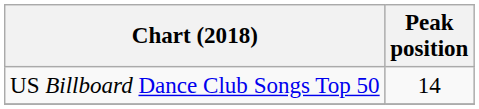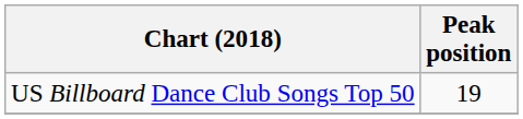US Billboard Dance Club Songs Top 50 | Peak position: 14 -> 19
